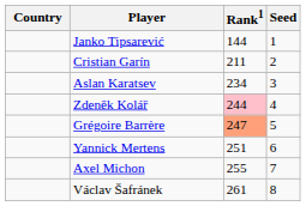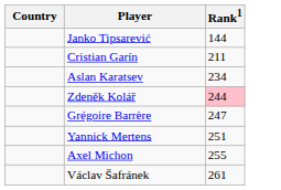- column: Seed | 1 | 2 | 3 | 4 | 5 | 6 | 7 | 8
Grégoire Barrère | Rank1: lightsalmon background -> no background
